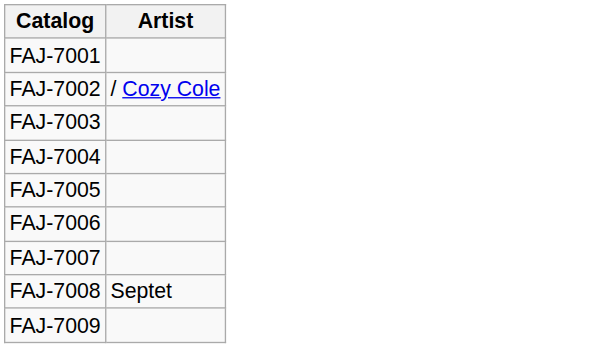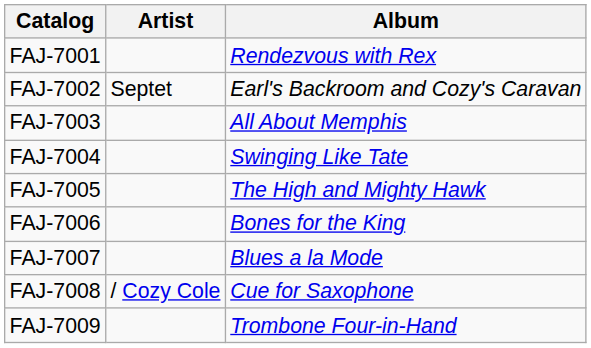+ column: Album | Rendezvous with Rex | Earl's Backroom and Cozy's Caravan | All About Memphis | Swinging Like Tate | The High and Mighty Hawk | Bones for the King | Blues a la Mode | Cue for Saxophone | Trombone Four-in-Hand
FAJ-7002 | Artist: / Cozy Cole -> Septet
FAJ-7008 | Artist: Septet -> / Cozy Cole
